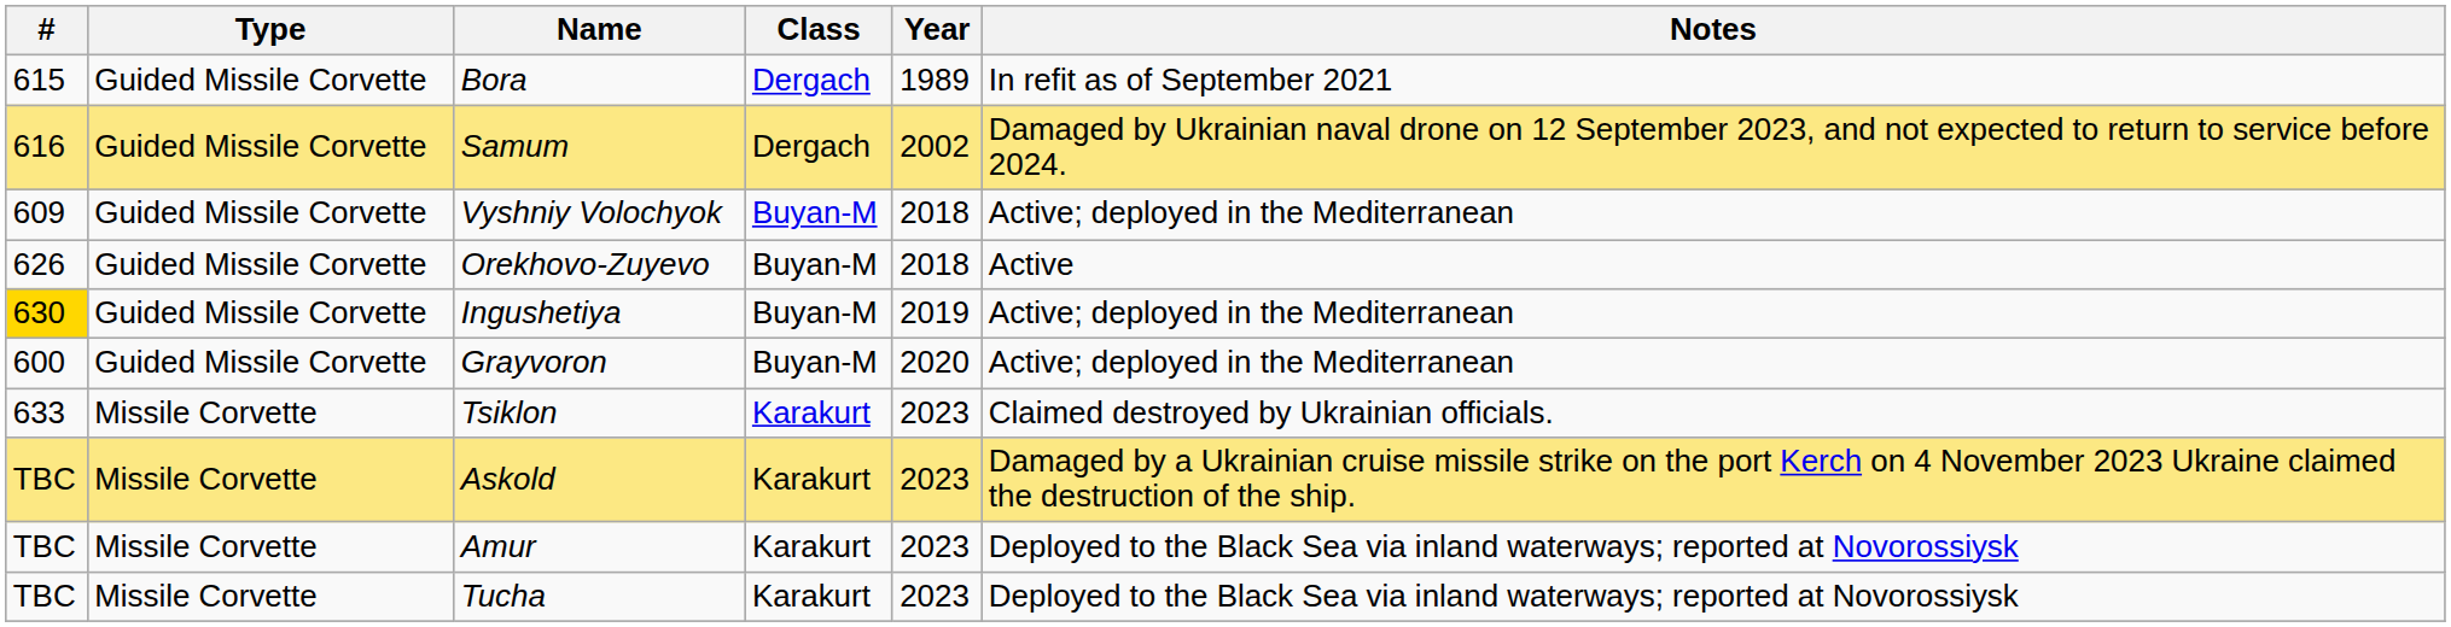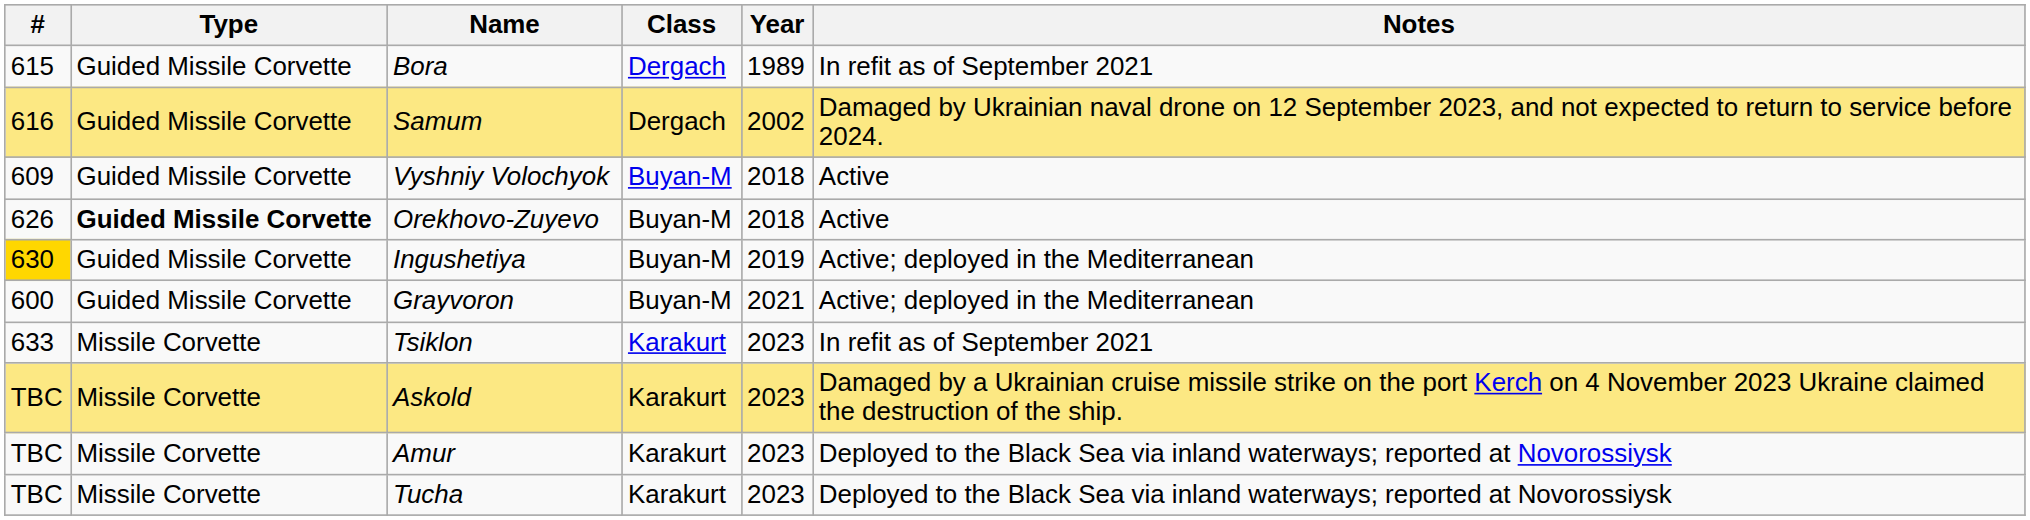Vyshniy Volochyok | Notes: Active; deployed in the Mediterranean -> Active
Orekhovo-Zuyevo | Type: normal -> bold
Grayvoron | Year: 2020 -> 2021
Tsiklon | Notes: Claimed destroyed by Ukrainian officials. -> In refit as of September 2021
